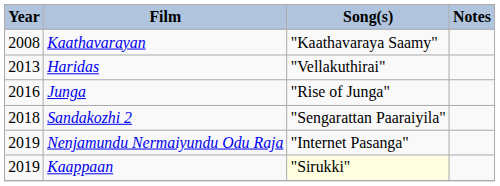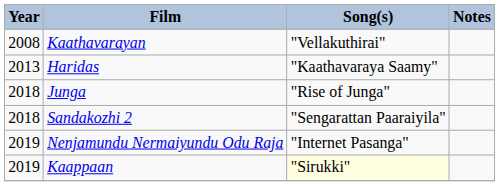Kaathavarayan | Song(s): "Kaathavaraya Saamy" -> "Vellakuthirai"
Haridas | Song(s): "Vellakuthirai" -> "Kaathavaraya Saamy"
Junga | Year: 2016 -> 2018
